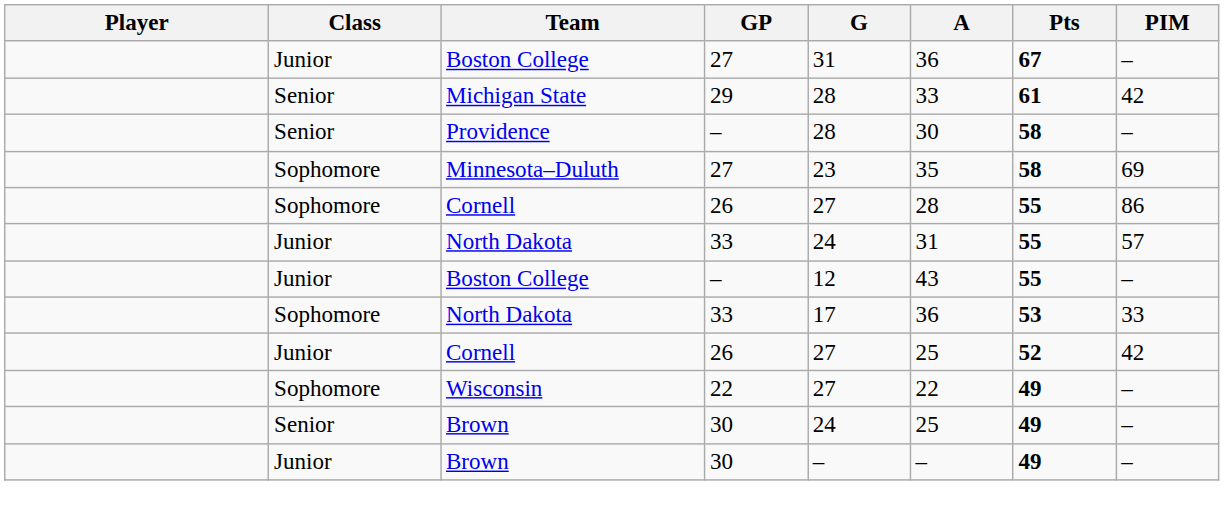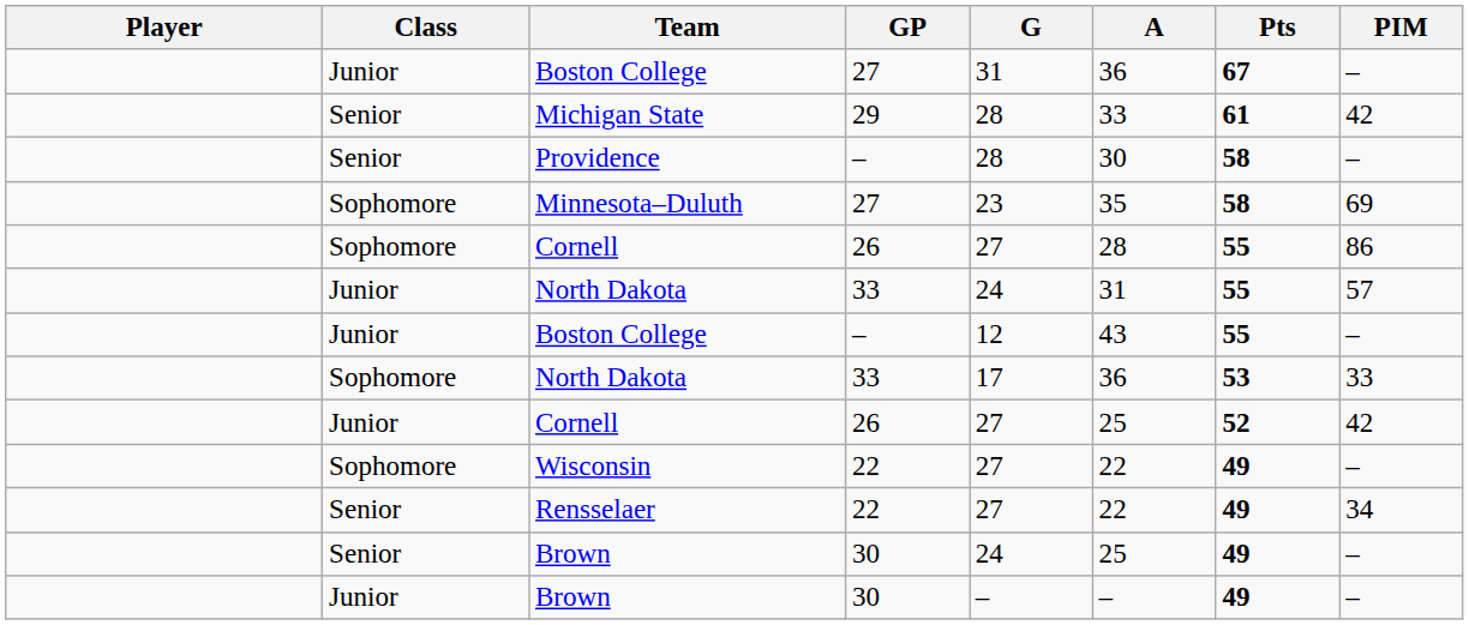+ row: Senior | Rensselaer | 22 | 27 | 22 | 49 | 34
